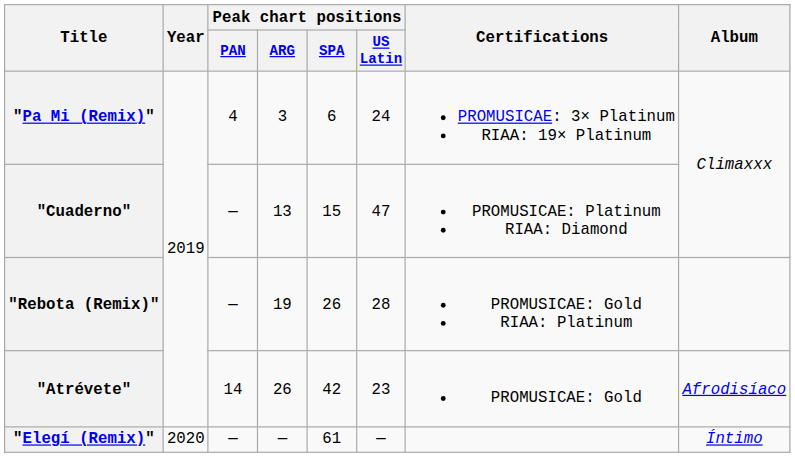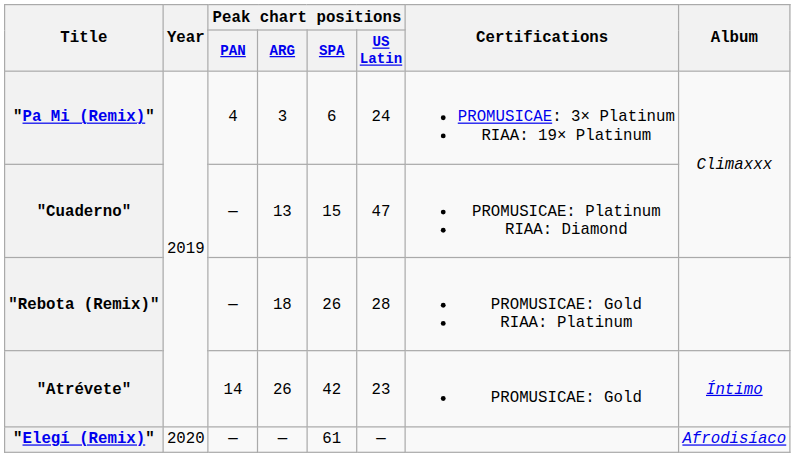"Rebota (Remix)" | Peak chart positions / ARG: 19 -> 18
"Atrévete" | Album: Afrodisíaco -> Íntimo
"Elegí (Remix)" | Album: Íntimo -> Afrodisíaco
